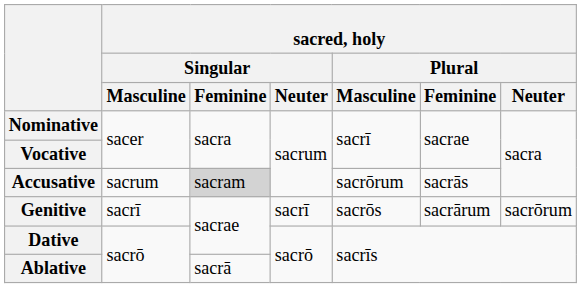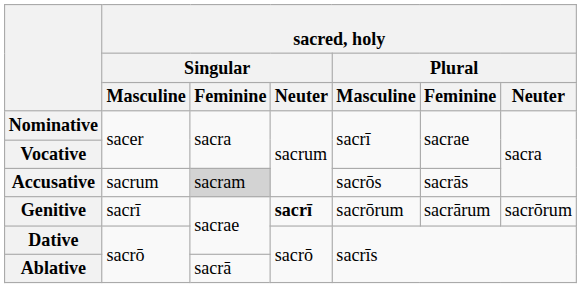Accusative | sacred, holy / Plural / Masculine: sacrōrum -> sacrōs
Genitive | sacred, holy / Singular / Neuter: normal -> bold
Genitive | sacred, holy / Plural / Masculine: sacrōs -> sacrōrum
